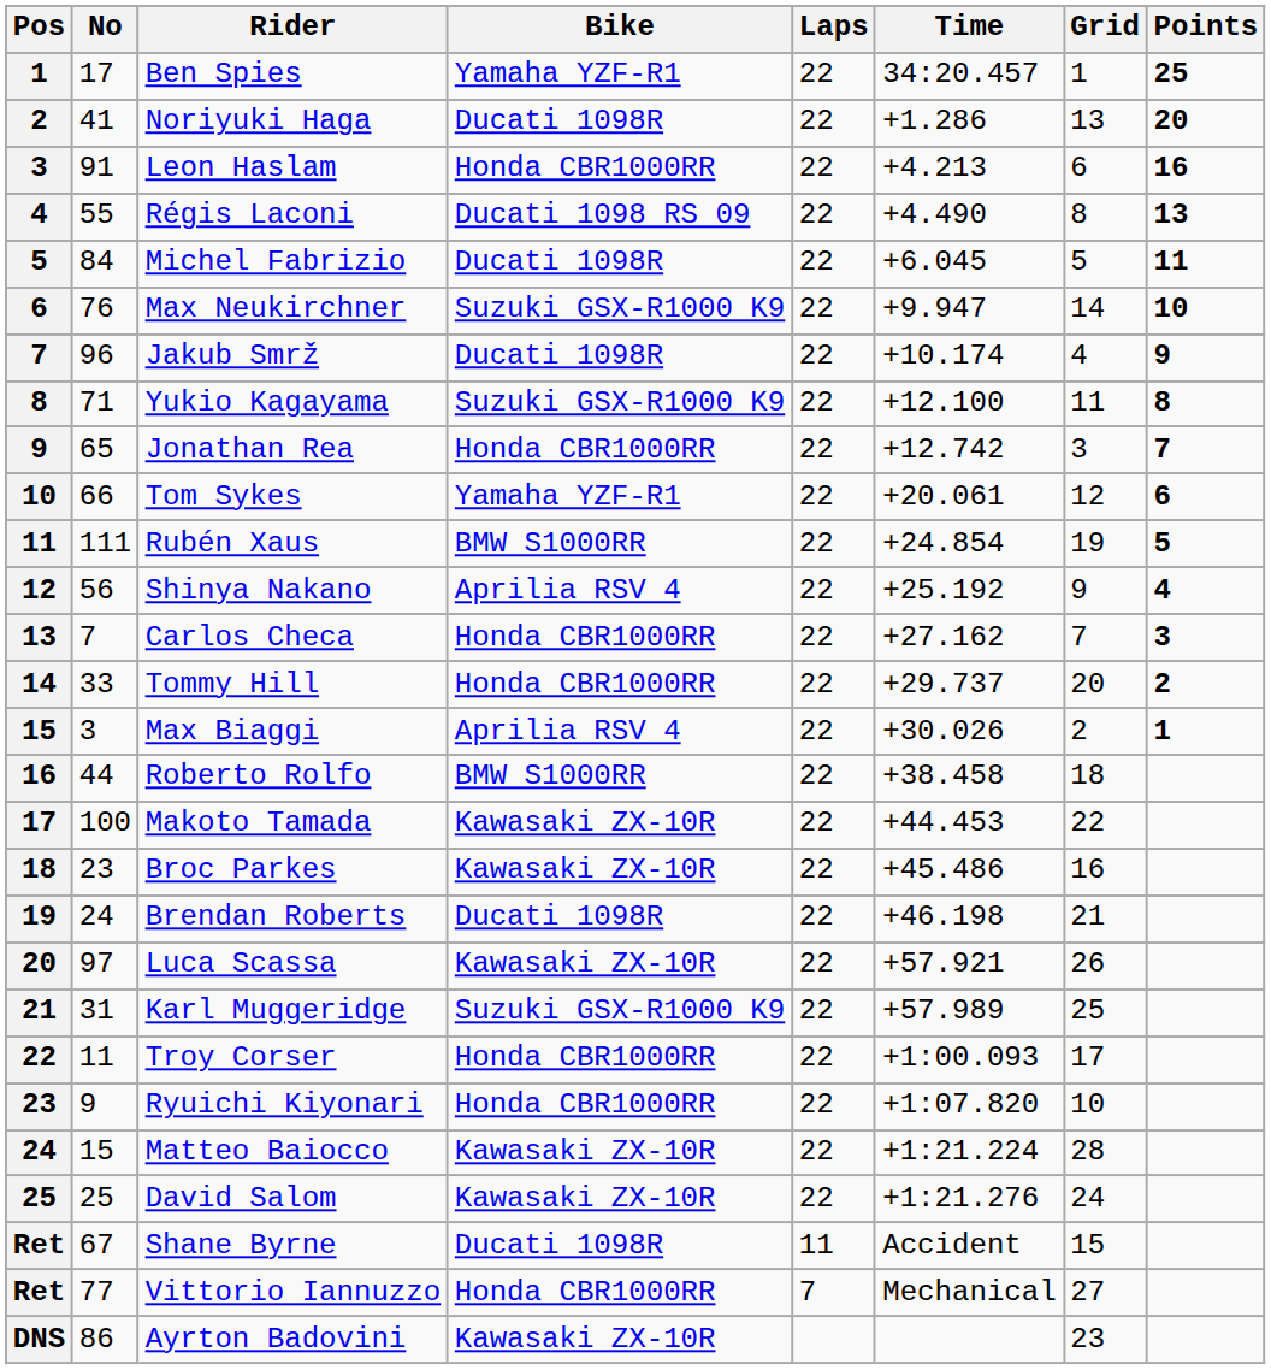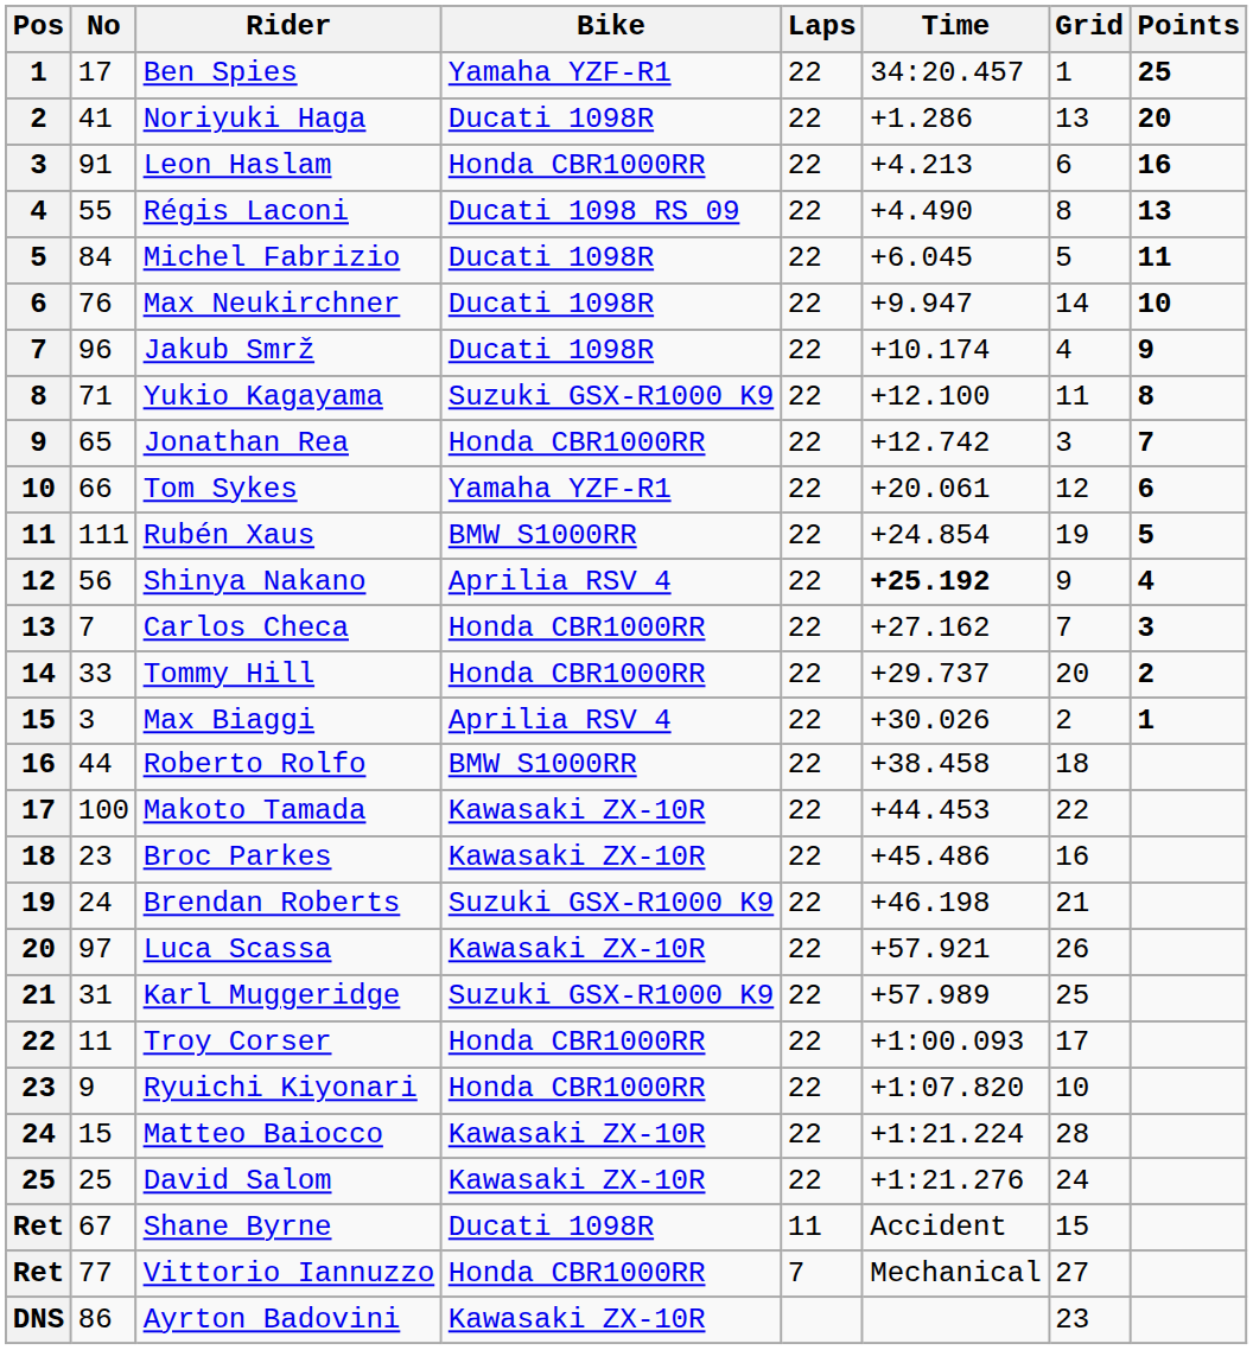Max Neukirchner | Bike: Suzuki GSX-R1000 K9 -> Ducati 1098R
Shinya Nakano | Time: normal -> bold
Brendan Roberts | Bike: Ducati 1098R -> Suzuki GSX-R1000 K9
